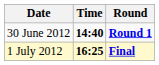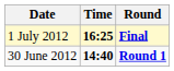rows swapped: 30 June 2012 <-> 1 July 2012
